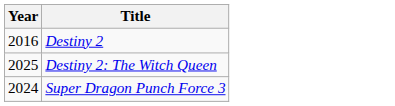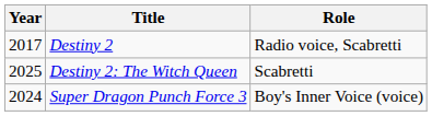+ column: Role | Radio voice, Scabretti | Scabretti | Boy's Inner Voice (voice)
Destiny 2 | Year: 2016 -> 2017
